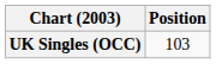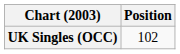UK Singles (OCC) | Position: 103 -> 102
